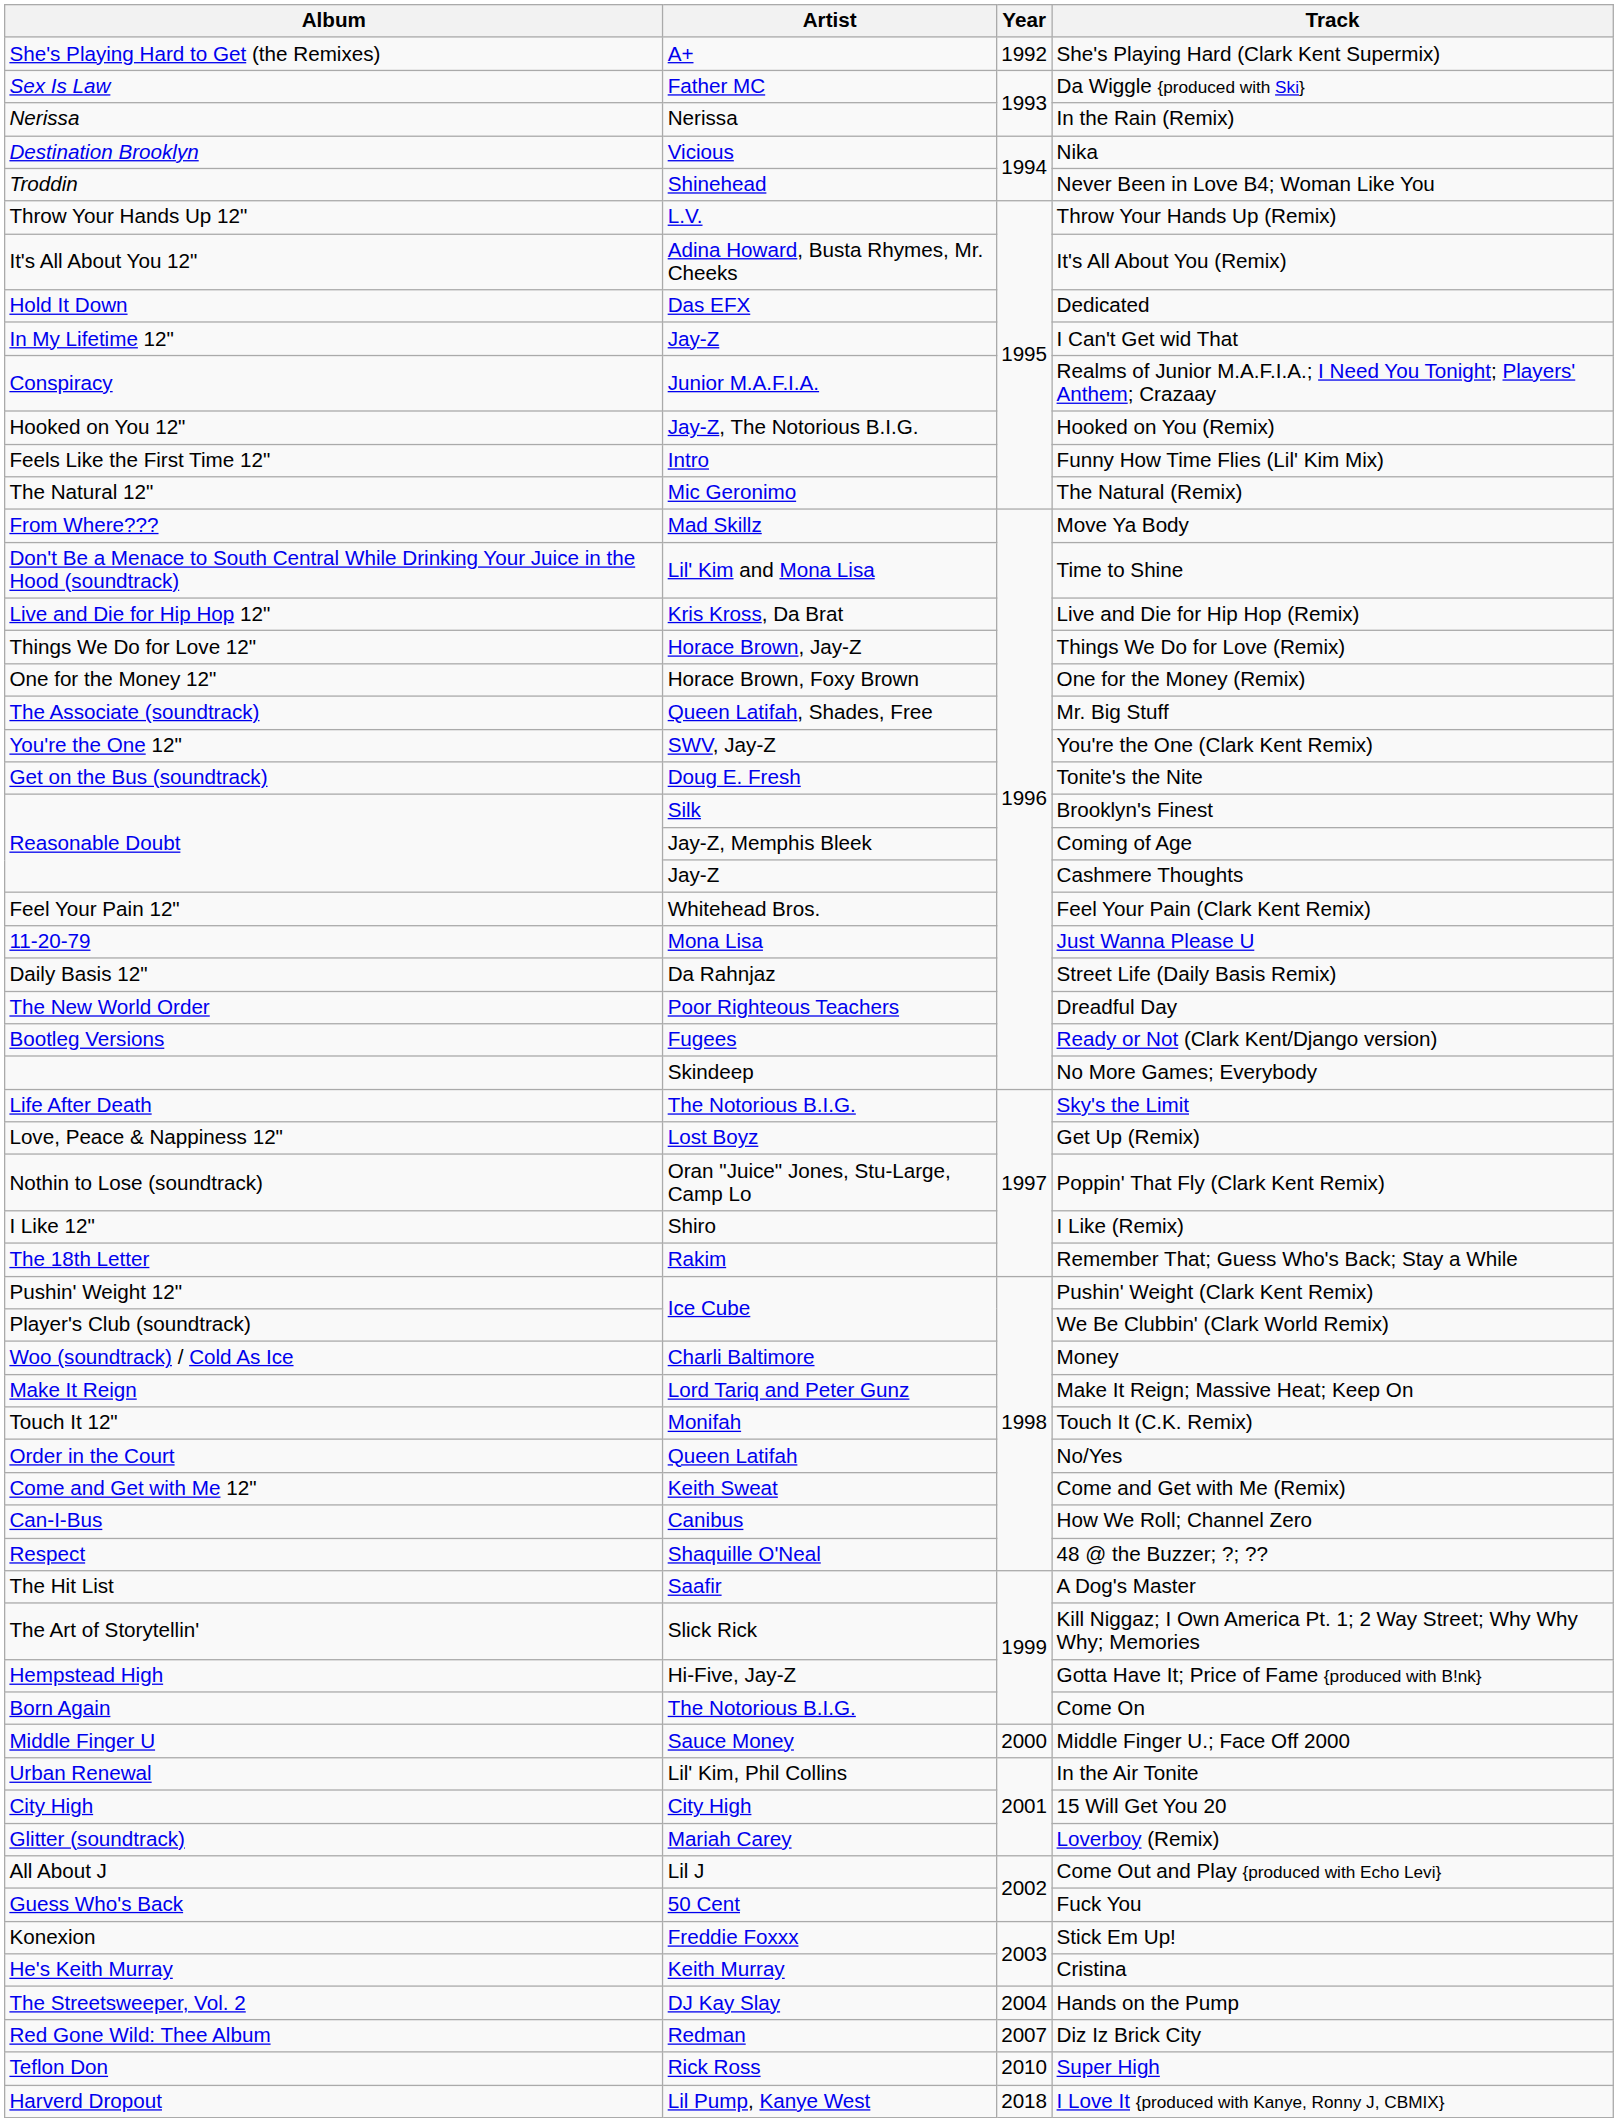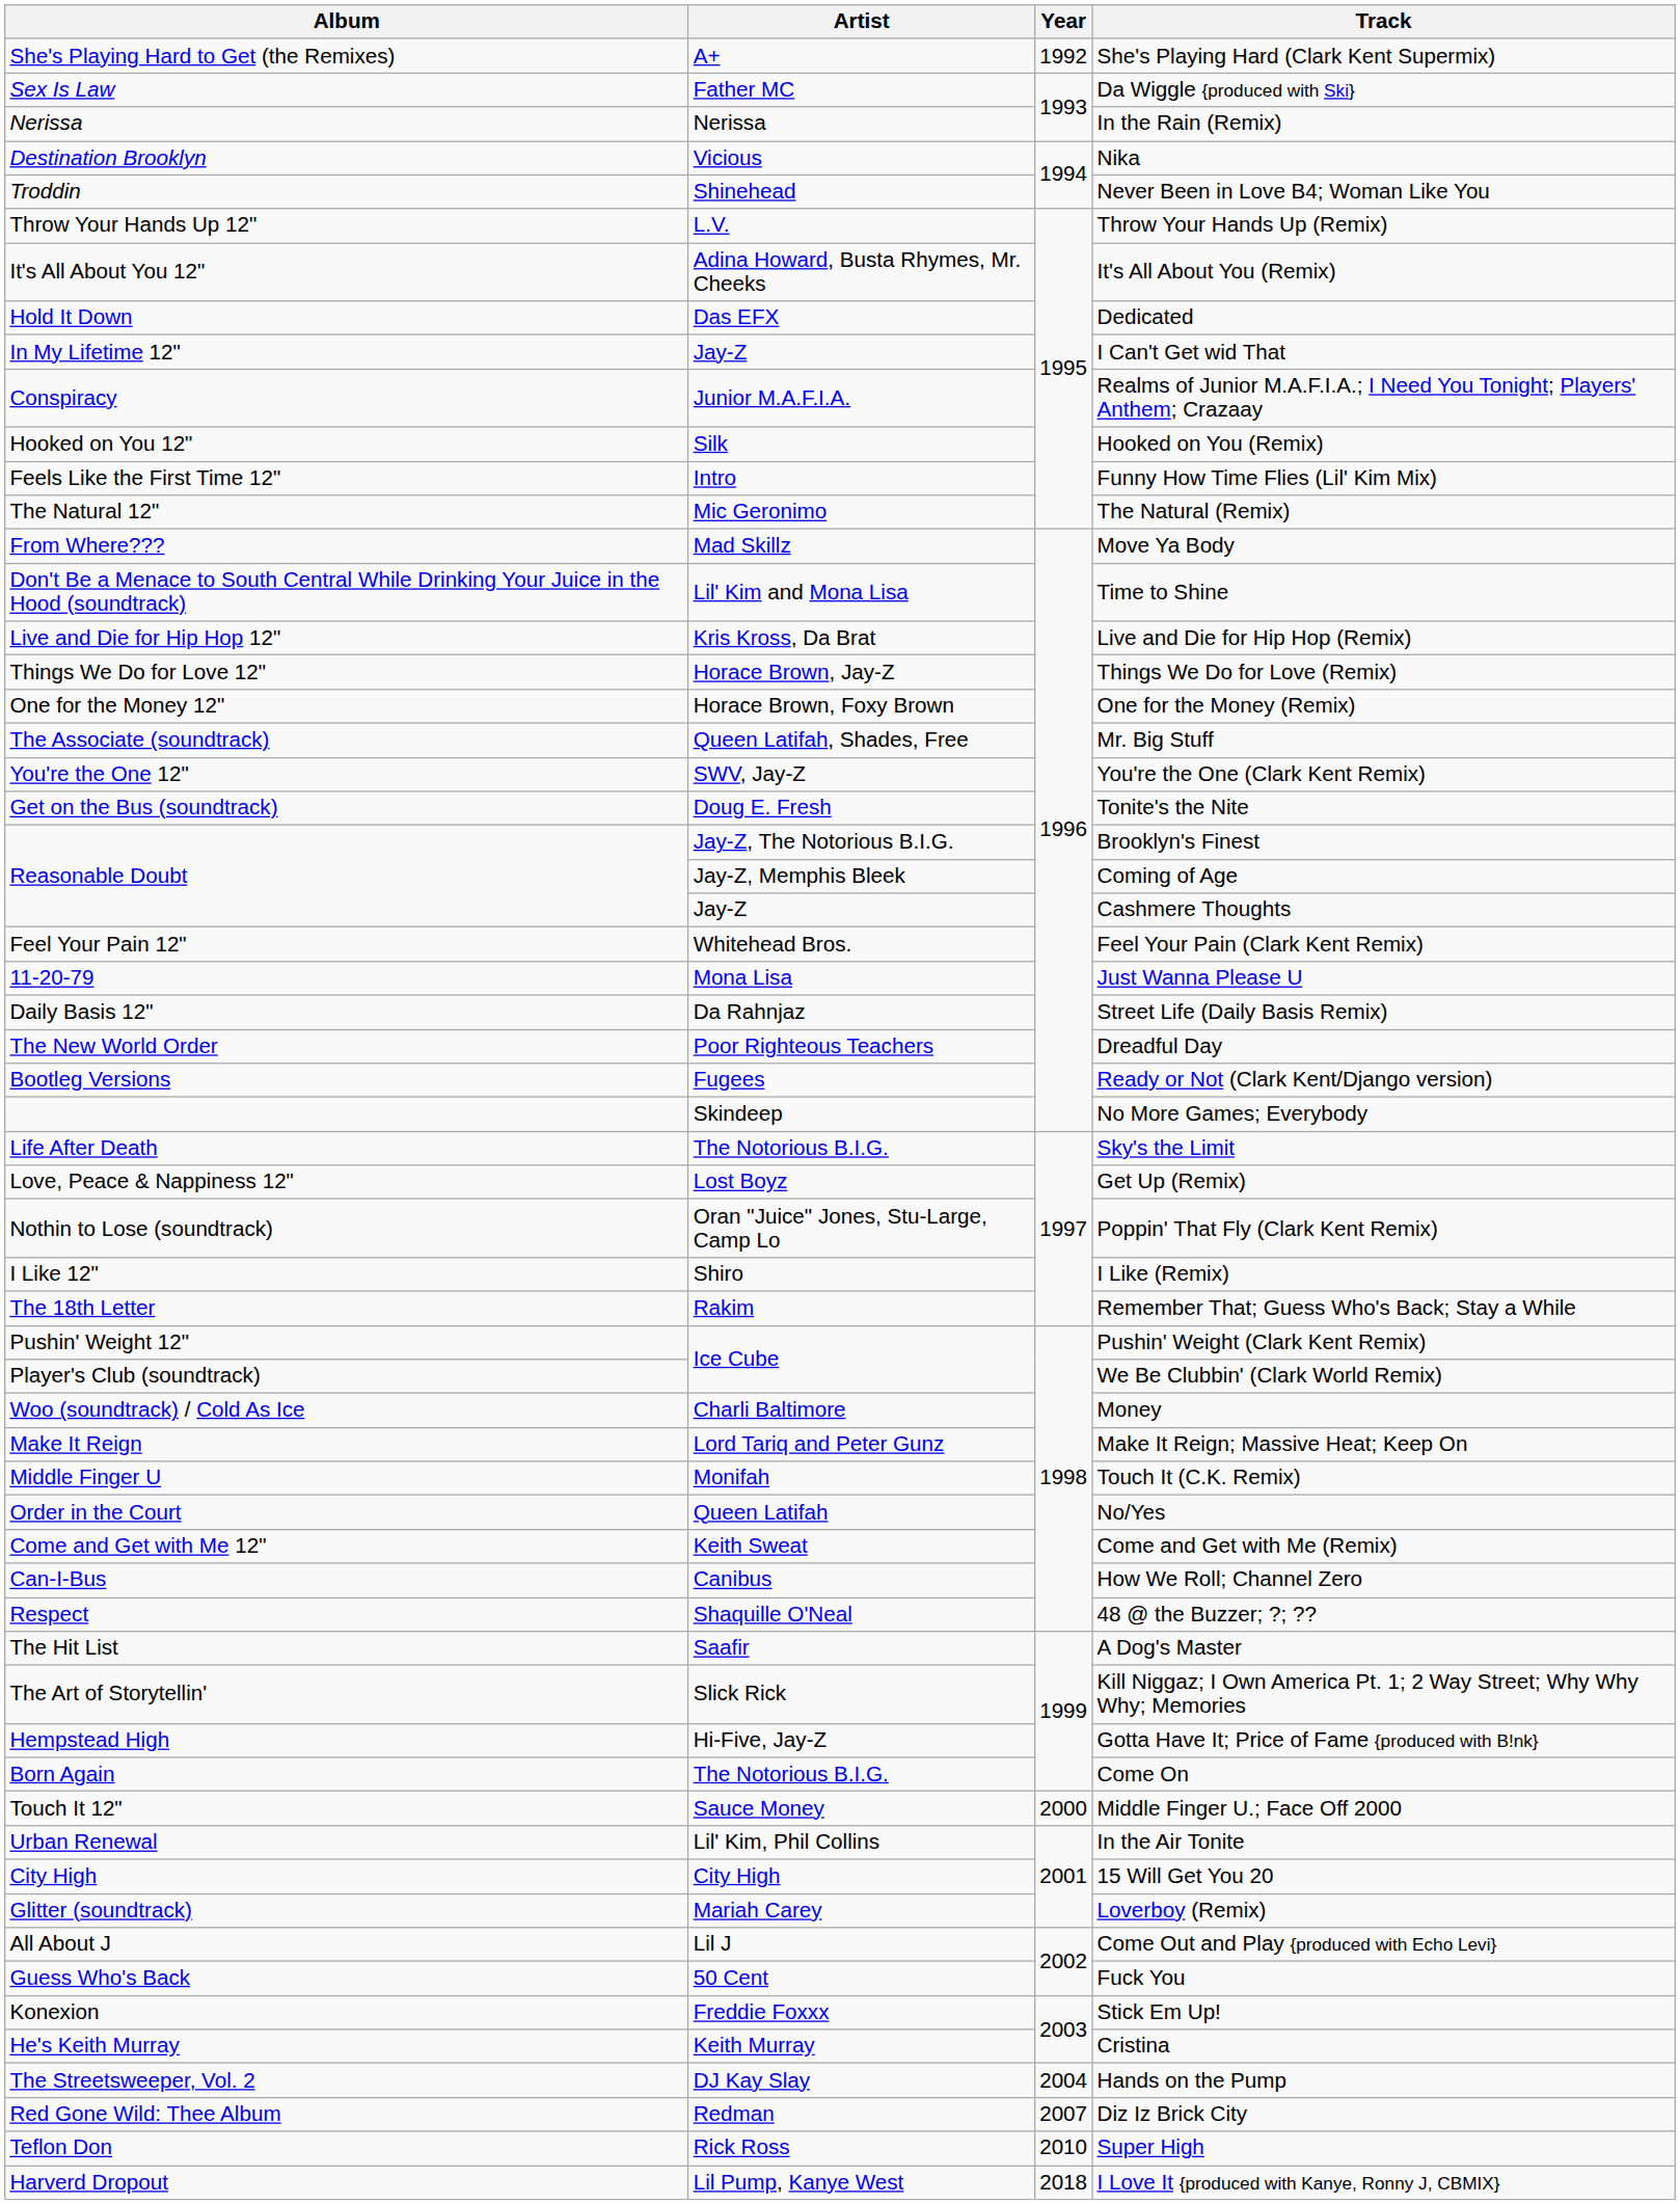Hooked on You (Remix) | Artist: Jay-Z, The Notorious B.I.G. -> Silk
Brooklyn's Finest | Artist: Silk -> Jay-Z, The Notorious B.I.G.
Touch It (C.K. Remix) | Album: Touch It 12" -> Middle Finger U
Middle Finger U.; Face Off 2000 | Album: Middle Finger U -> Touch It 12"
